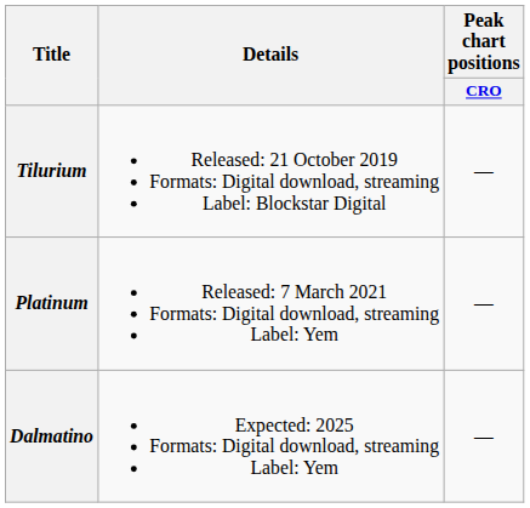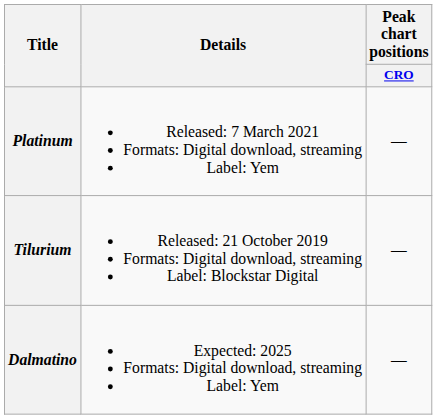rows swapped: Tilurium <-> Platinum
